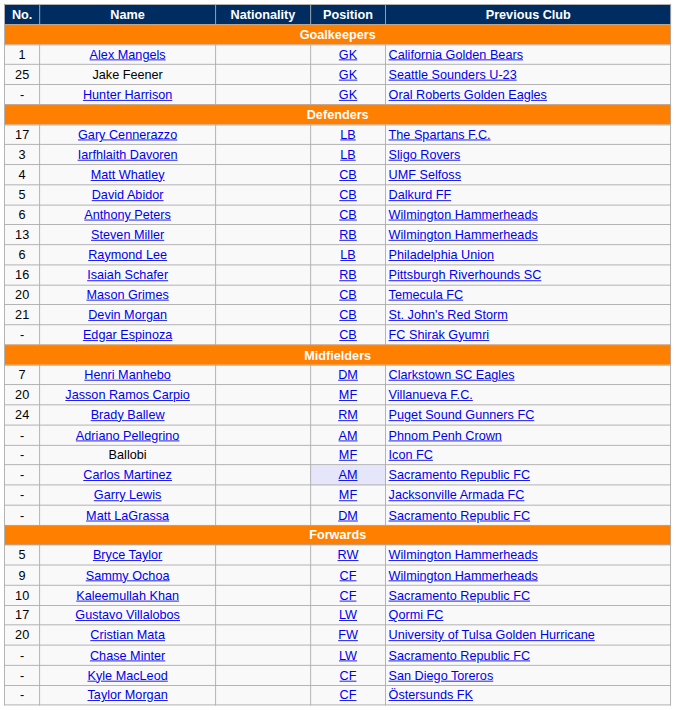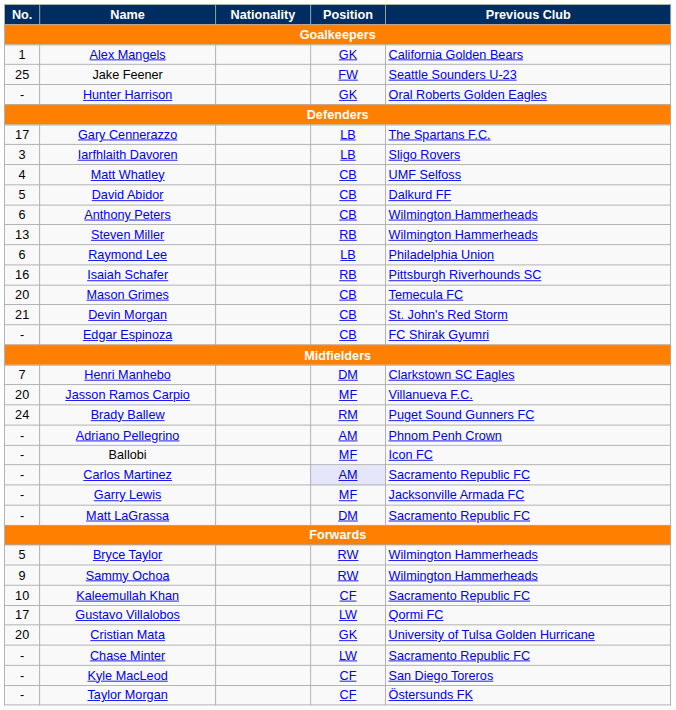Jake Feener | Position: GK -> FW
Sammy Ochoa | Position: CF -> RW
Cristian Mata | Position: FW -> GK
